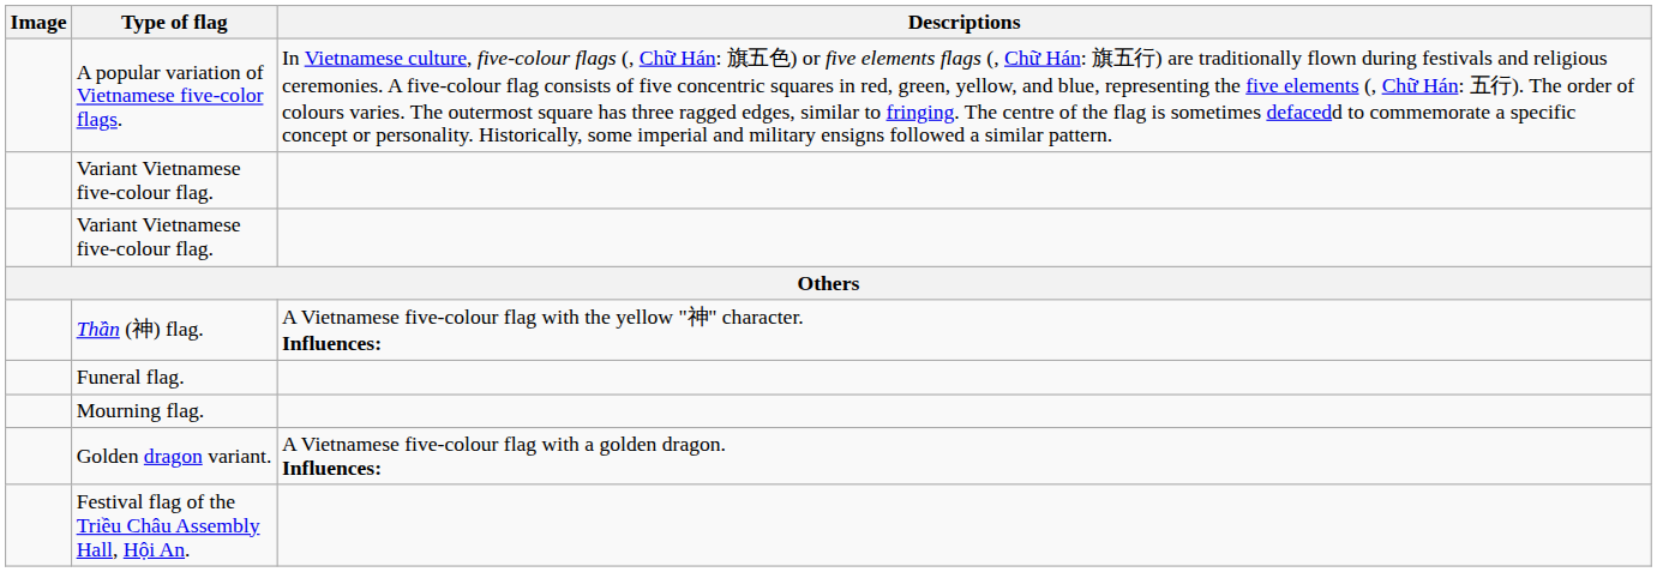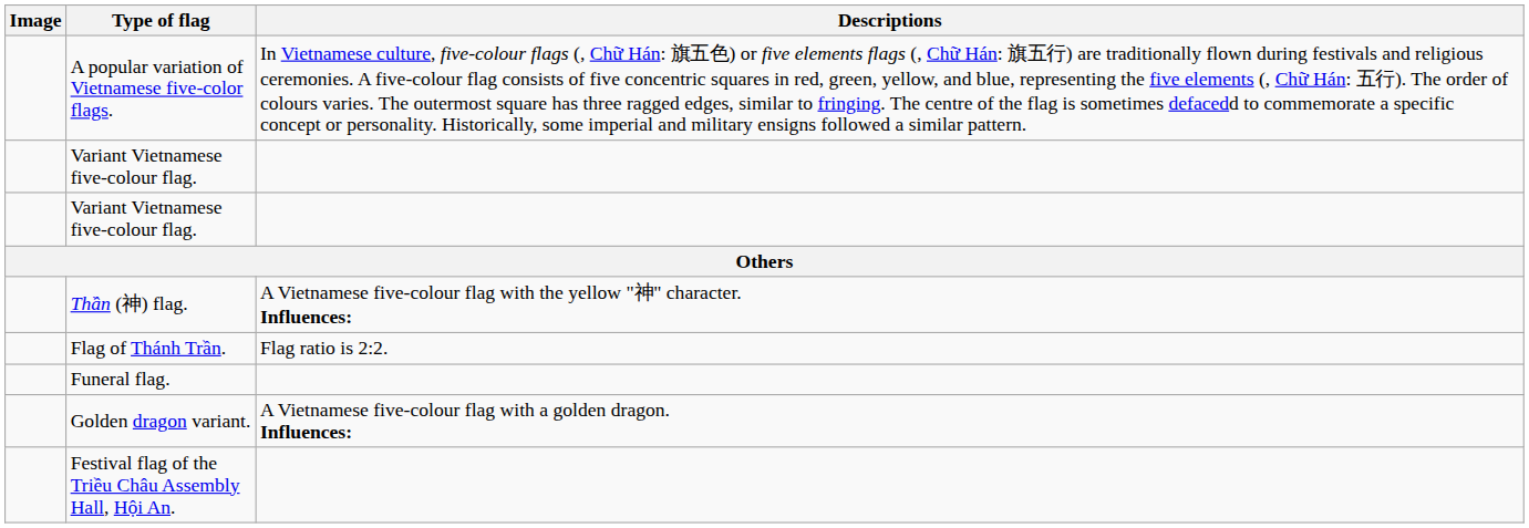+ row: Flag of Thánh Trần. | Flag ratio is 2:2.
- row: Mourning flag.
